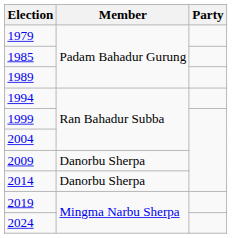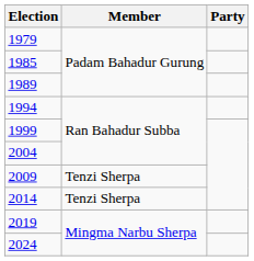2009 | Member: Danorbu Sherpa -> Tenzi Sherpa
2014 | Member: Danorbu Sherpa -> Tenzi Sherpa
